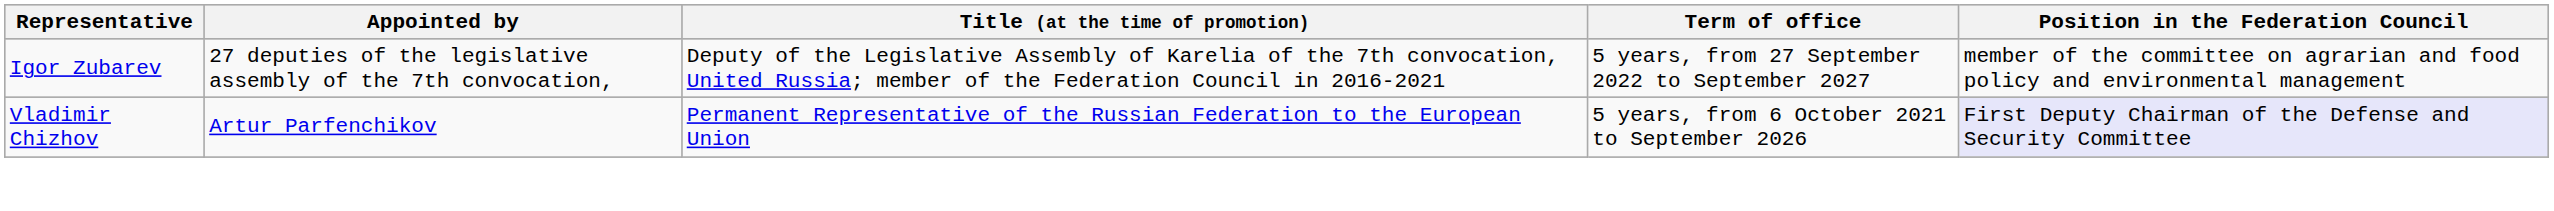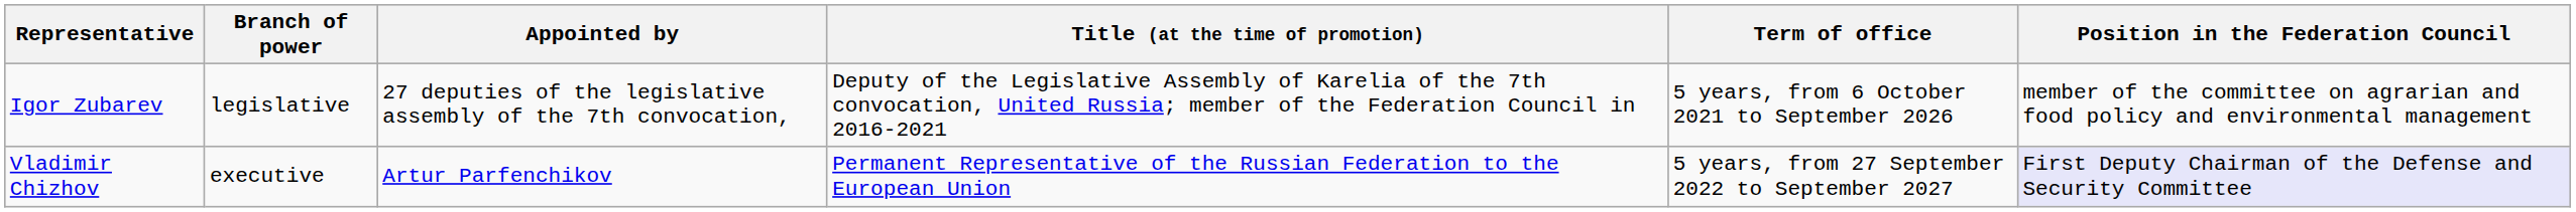+ column: Branch of power | legislative | executive
Igor Zubarev | Term of office: 5 years, from 27 September 2022 to September 2027 -> 5 years, from 6 October 2021 to September 2026
Vladimir Chizhov | Term of office: 5 years, from 6 October 2021 to September 2026 -> 5 years, from 27 September 2022 to September 2027
